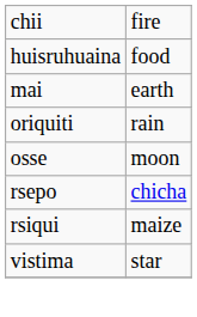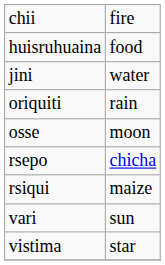+ row: jini | water
- row: mai | earth
+ row: vari | sun
